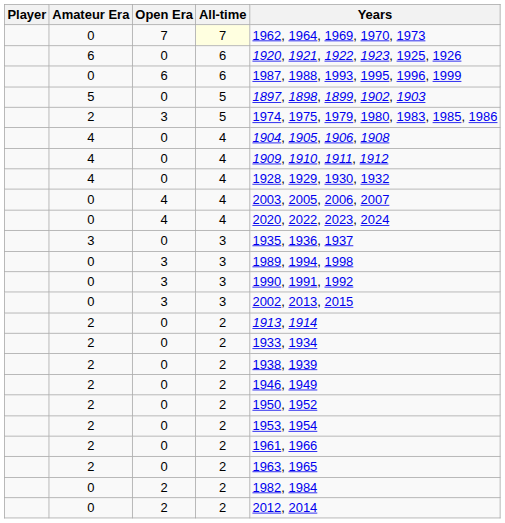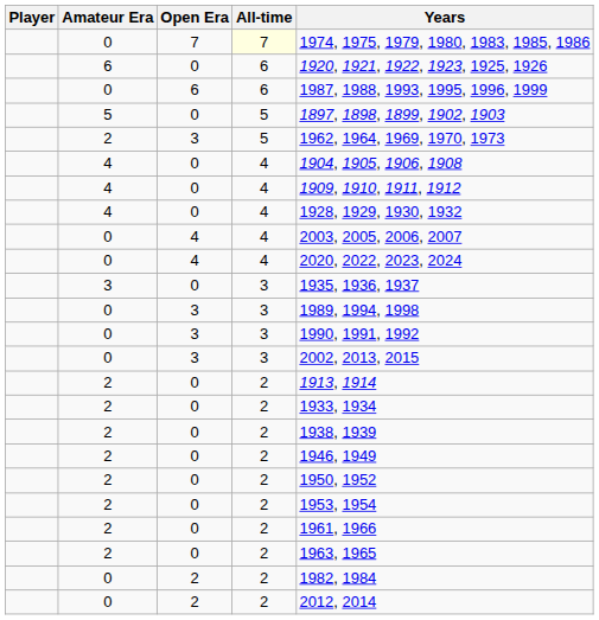0 / 7 | Years: 1962, 1964, 1969, 1970, 1973 -> 1974, 1975, 1979, 1980, 1983, 1985, 1986
2 / 3 | Years: 1974, 1975, 1979, 1980, 1983, 1985, 1986 -> 1962, 1964, 1969, 1970, 1973
